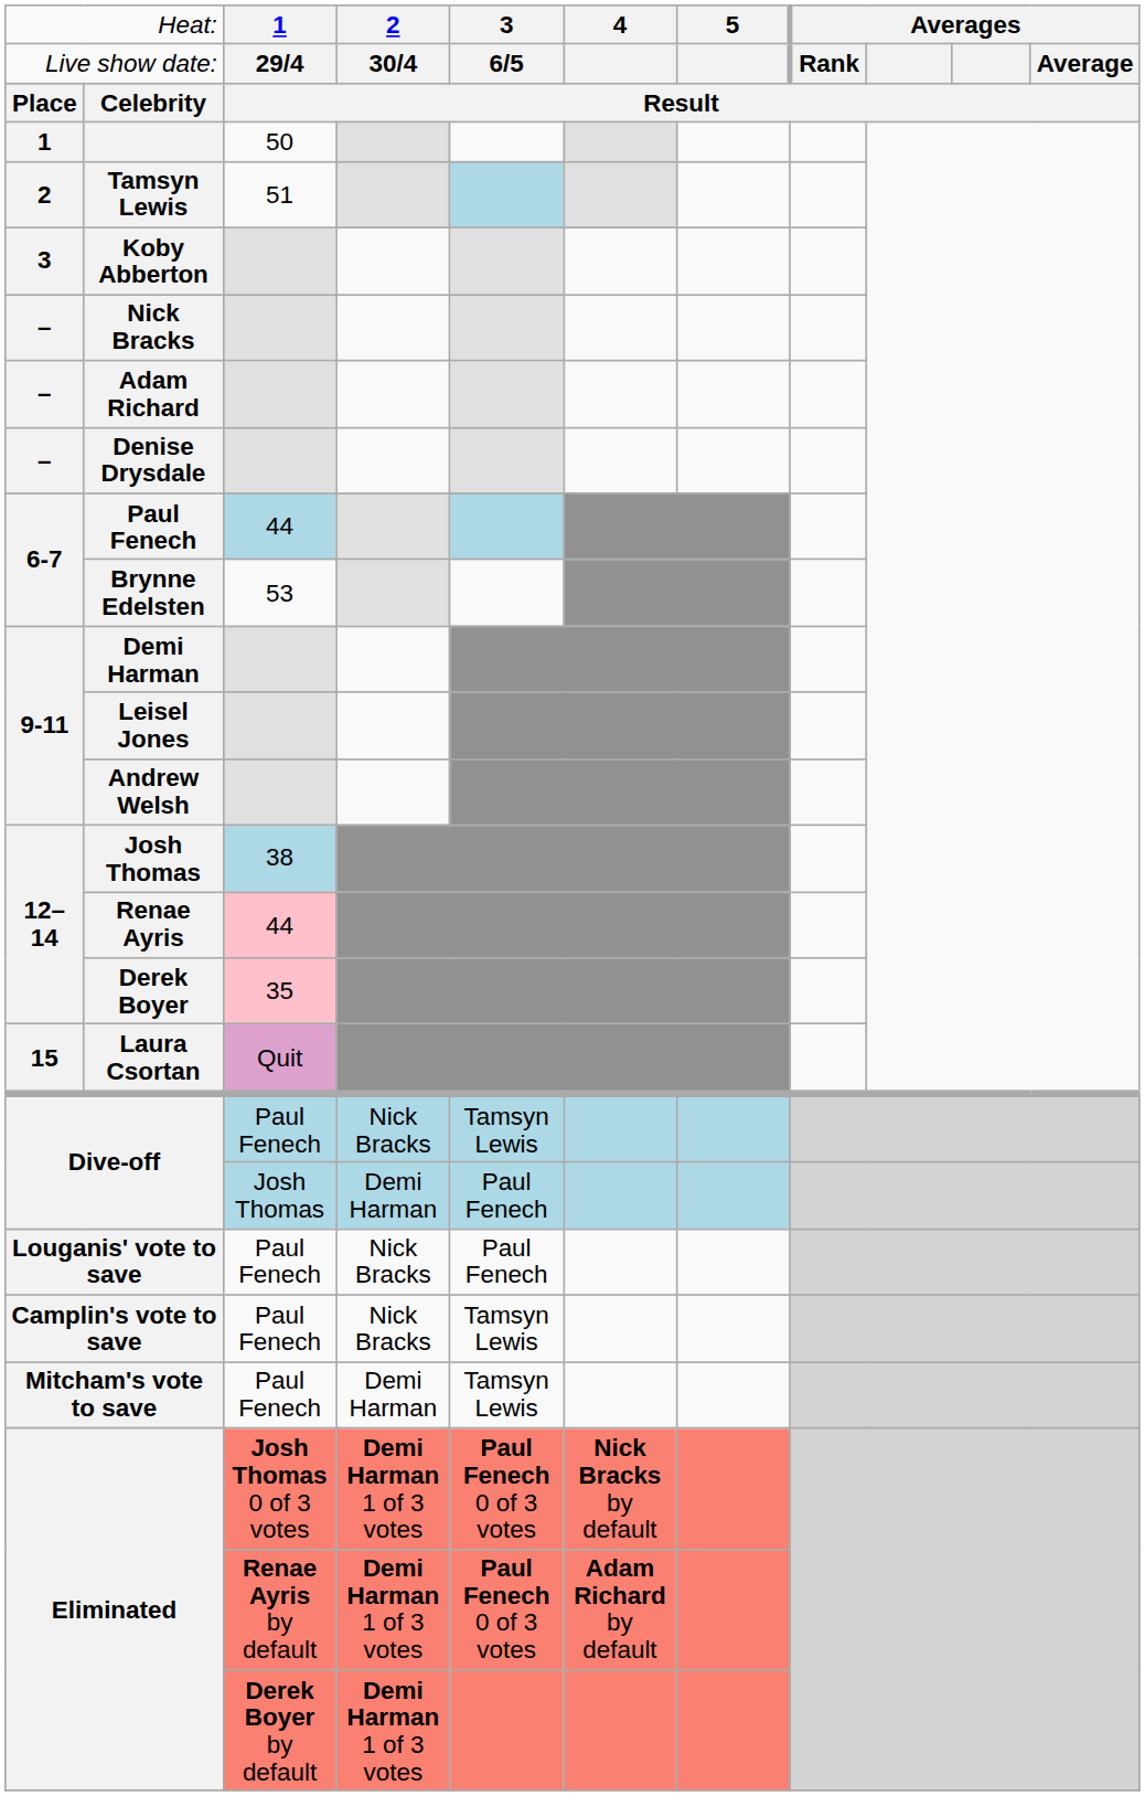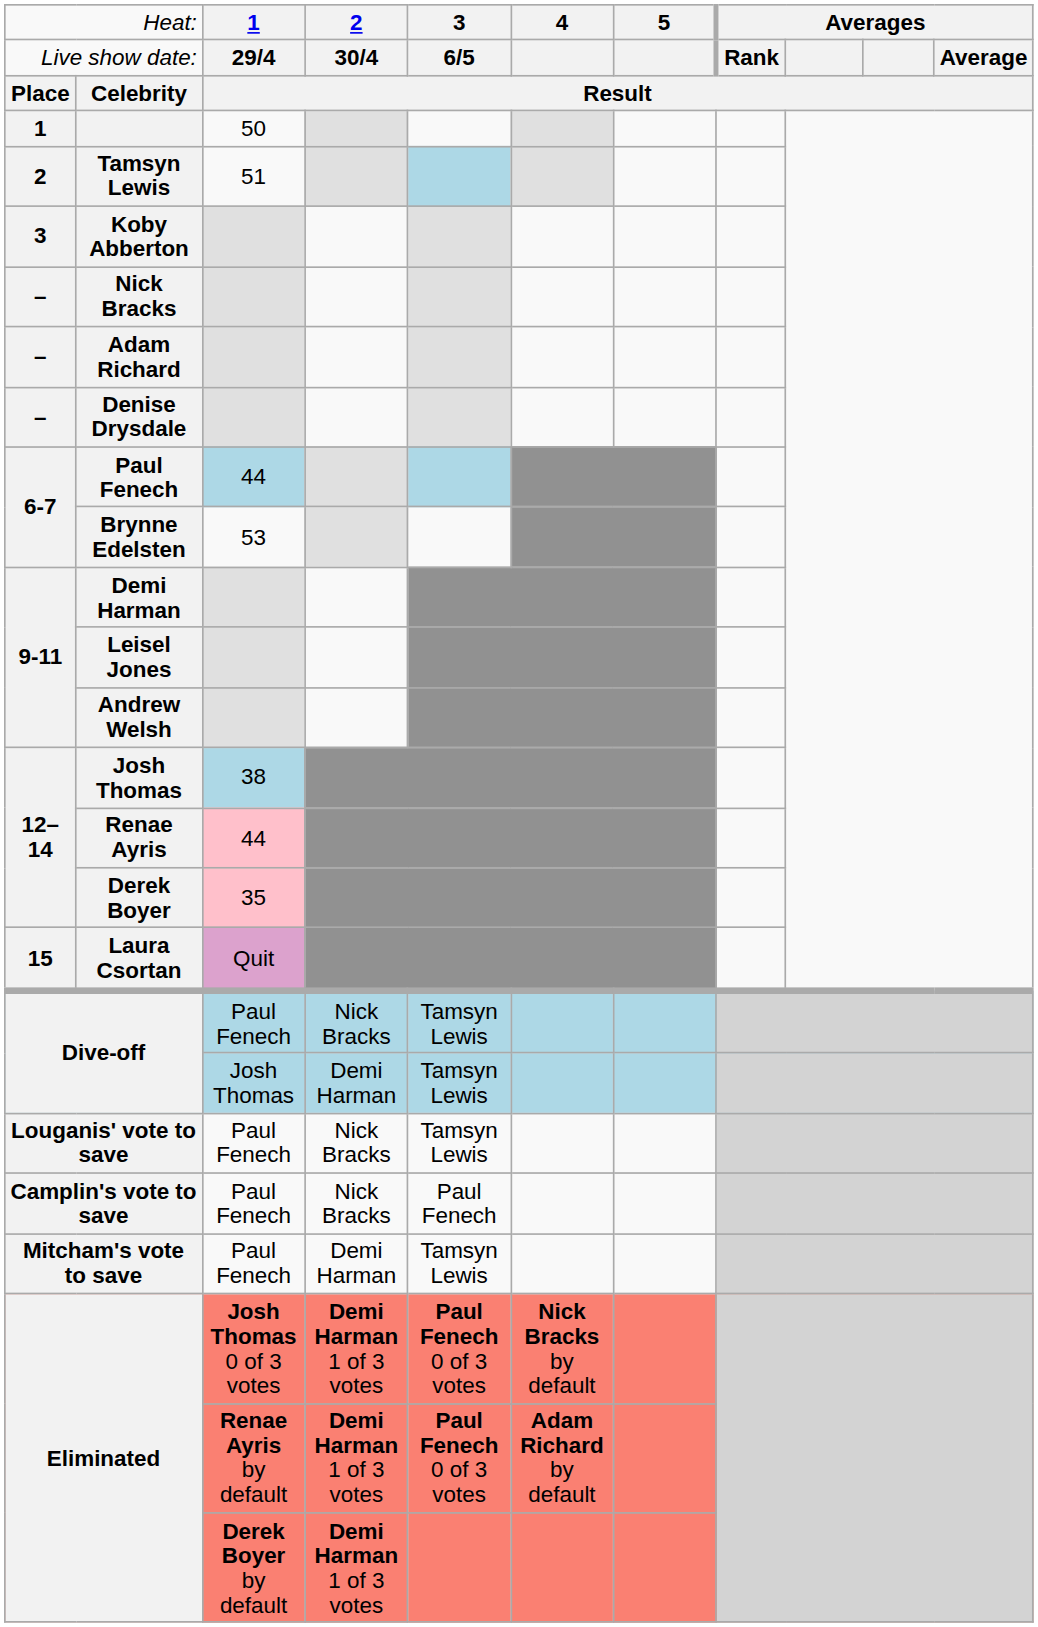Dive-off / Josh Thomas | column 5: Paul Fenech -> Tamsyn Lewis
Louganis' vote to save | column 5: Paul Fenech -> Tamsyn Lewis
Camplin's vote to save | column 5: Tamsyn Lewis -> Paul Fenech
